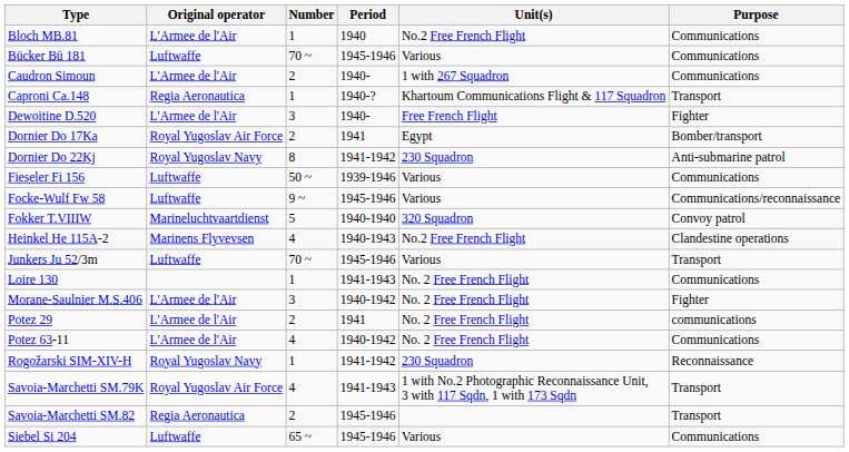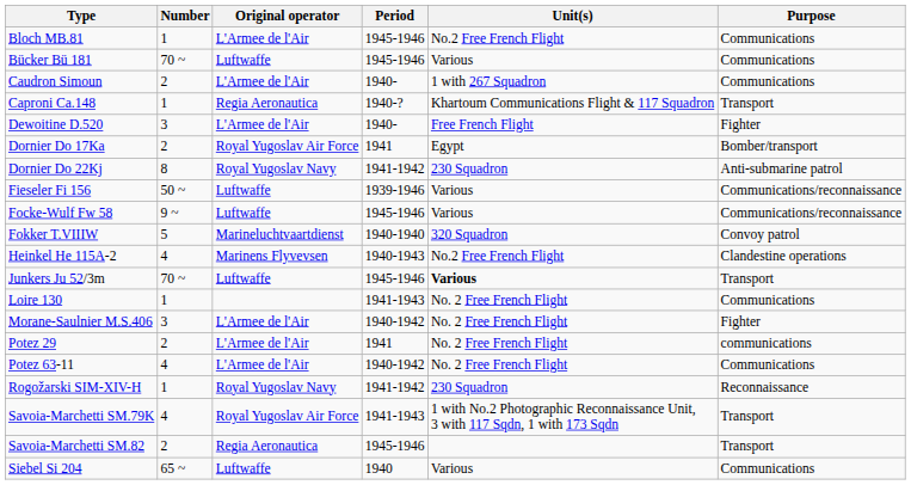columns swapped: Original operator <-> Number
Bloch MB.81 | Period: 1940 -> 1945-1946
Fieseler Fi 156 | Purpose: Communications -> Communications/reconnaissance
Junkers Ju 52/3m | Unit(s): normal -> bold
Siebel Si 204 | Period: 1945-1946 -> 1940
